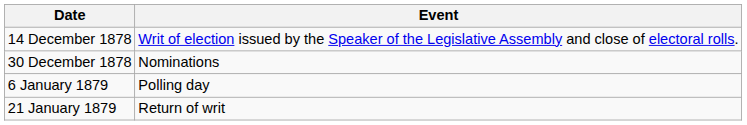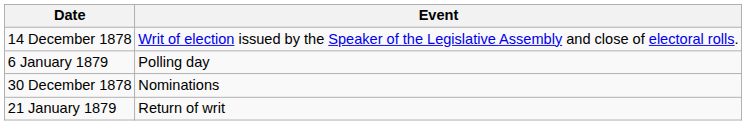rows swapped: 30 December 1878 <-> 6 January 1879
